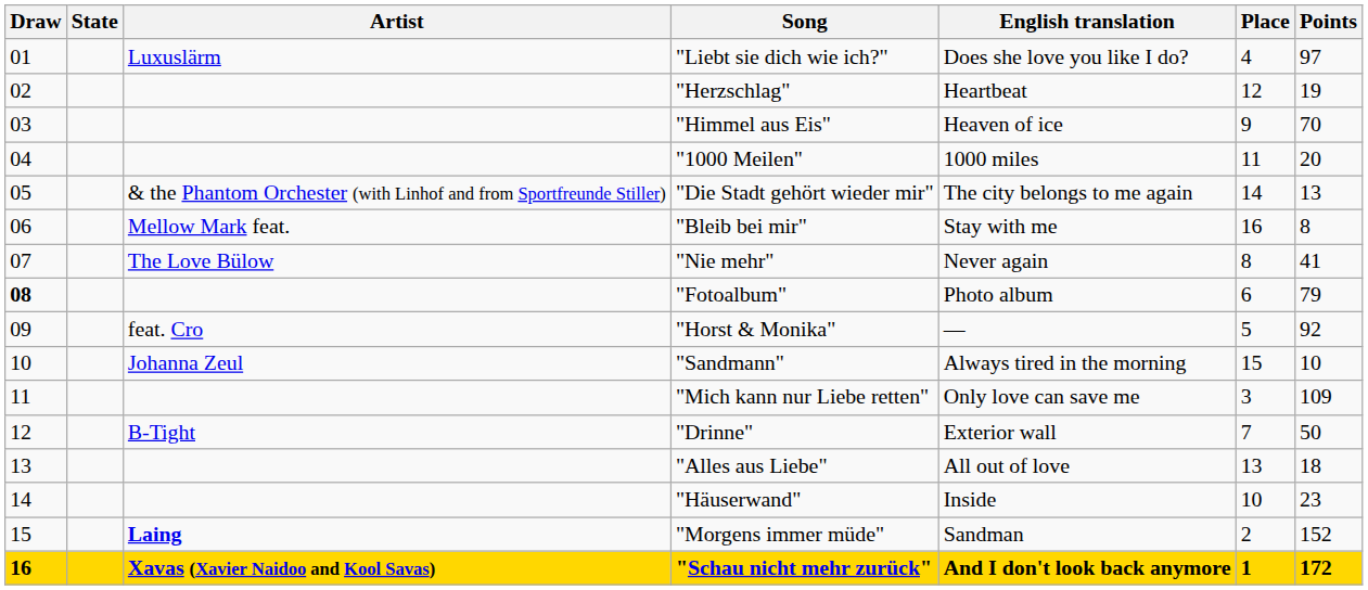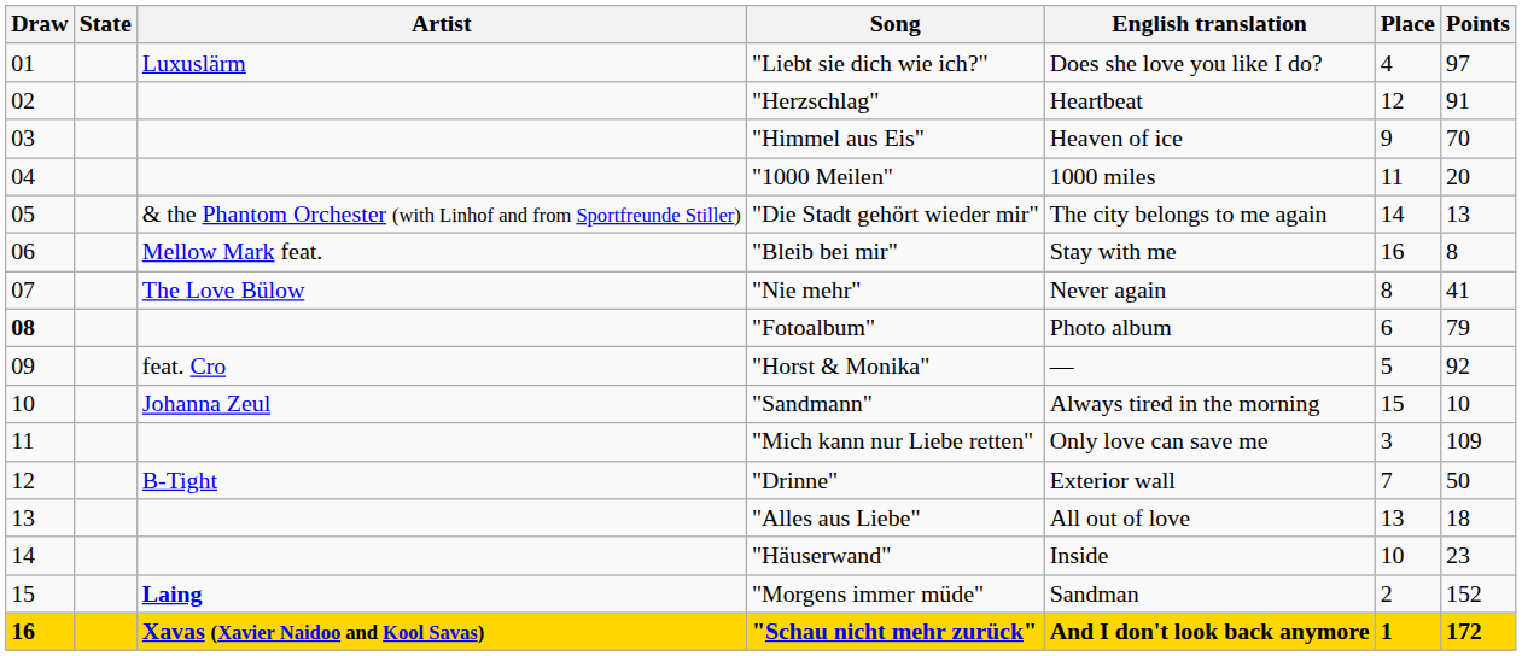"Herzschlag" | Points: 19 -> 91
